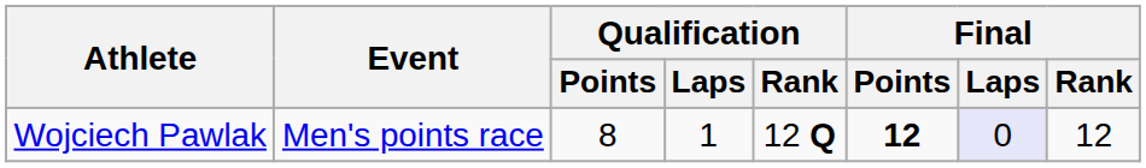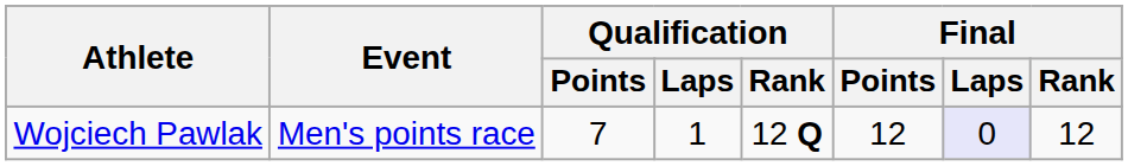Wojciech Pawlak | Qualification / Points: 8 -> 7
Wojciech Pawlak | Final / Points: bold -> normal
